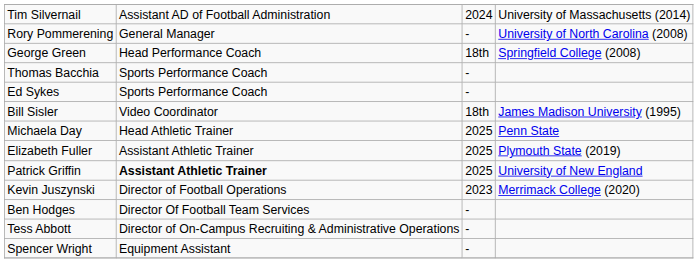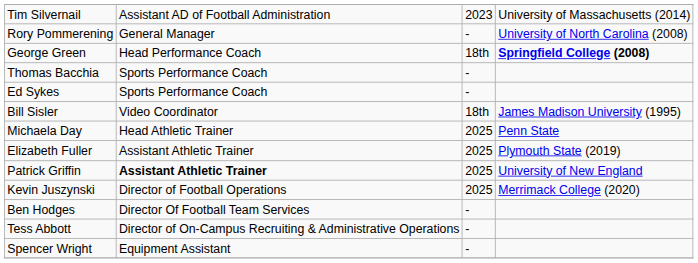Tim Silvernail | column 3: 2024 -> 2023
George Green | column 4: normal -> bold
Kevin Juszynski | column 3: 2023 -> 2025
